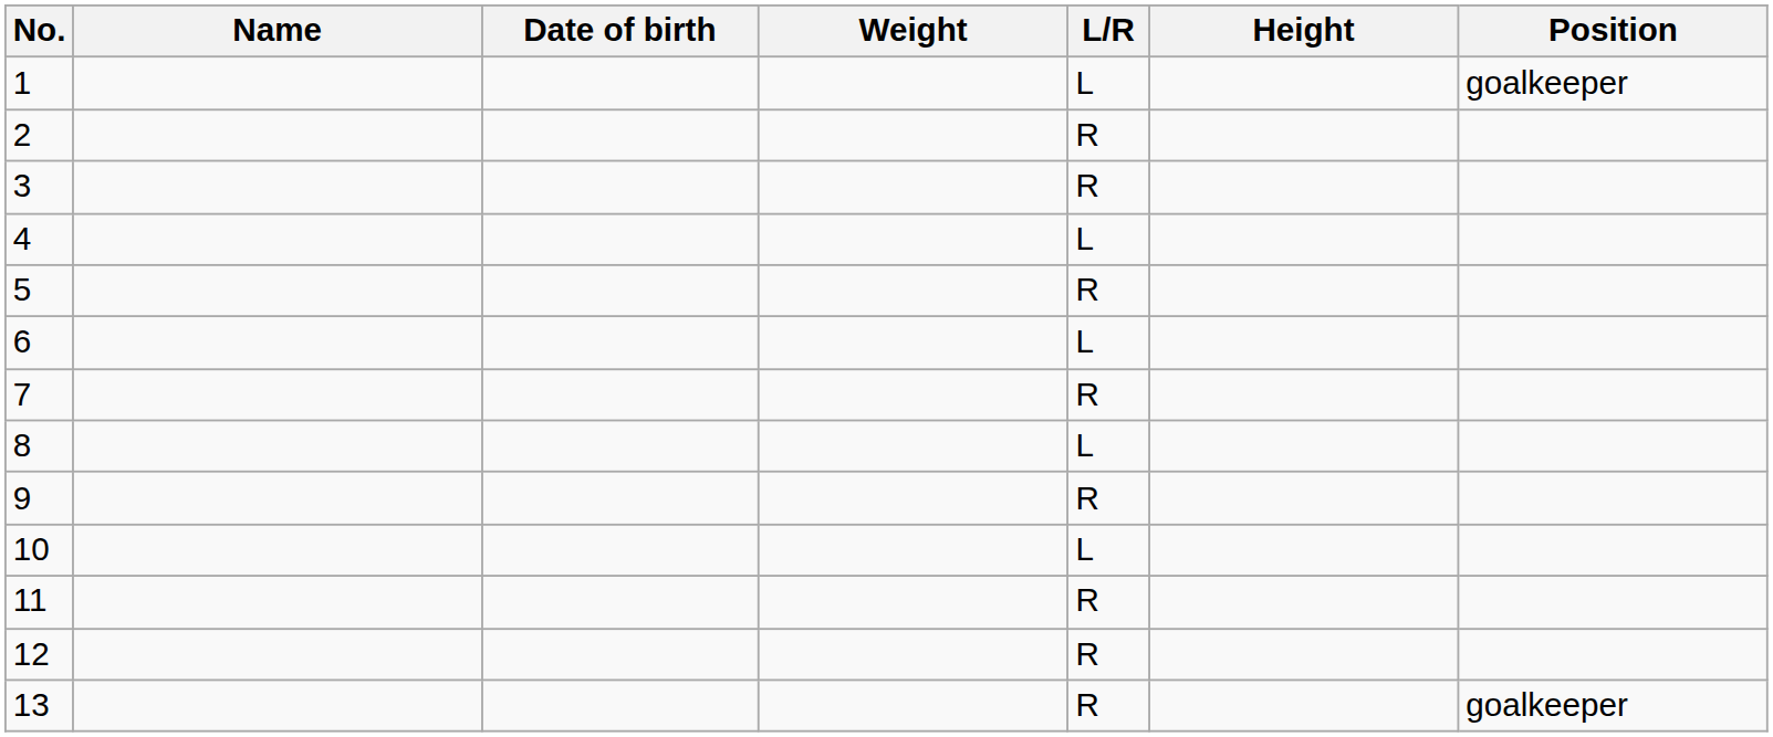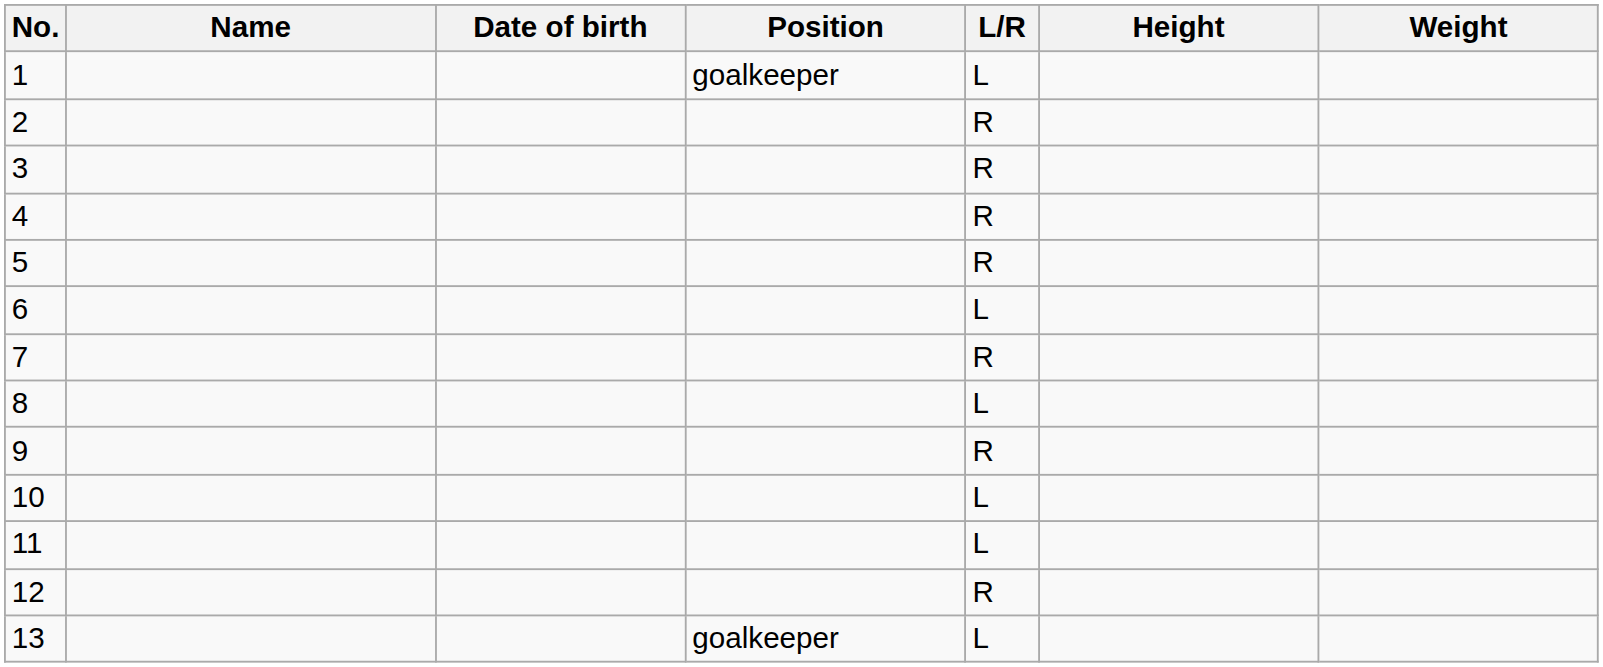columns swapped: Position <-> Weight
4 | L/R: L -> R
11 | L/R: R -> L
13 | L/R: R -> L
